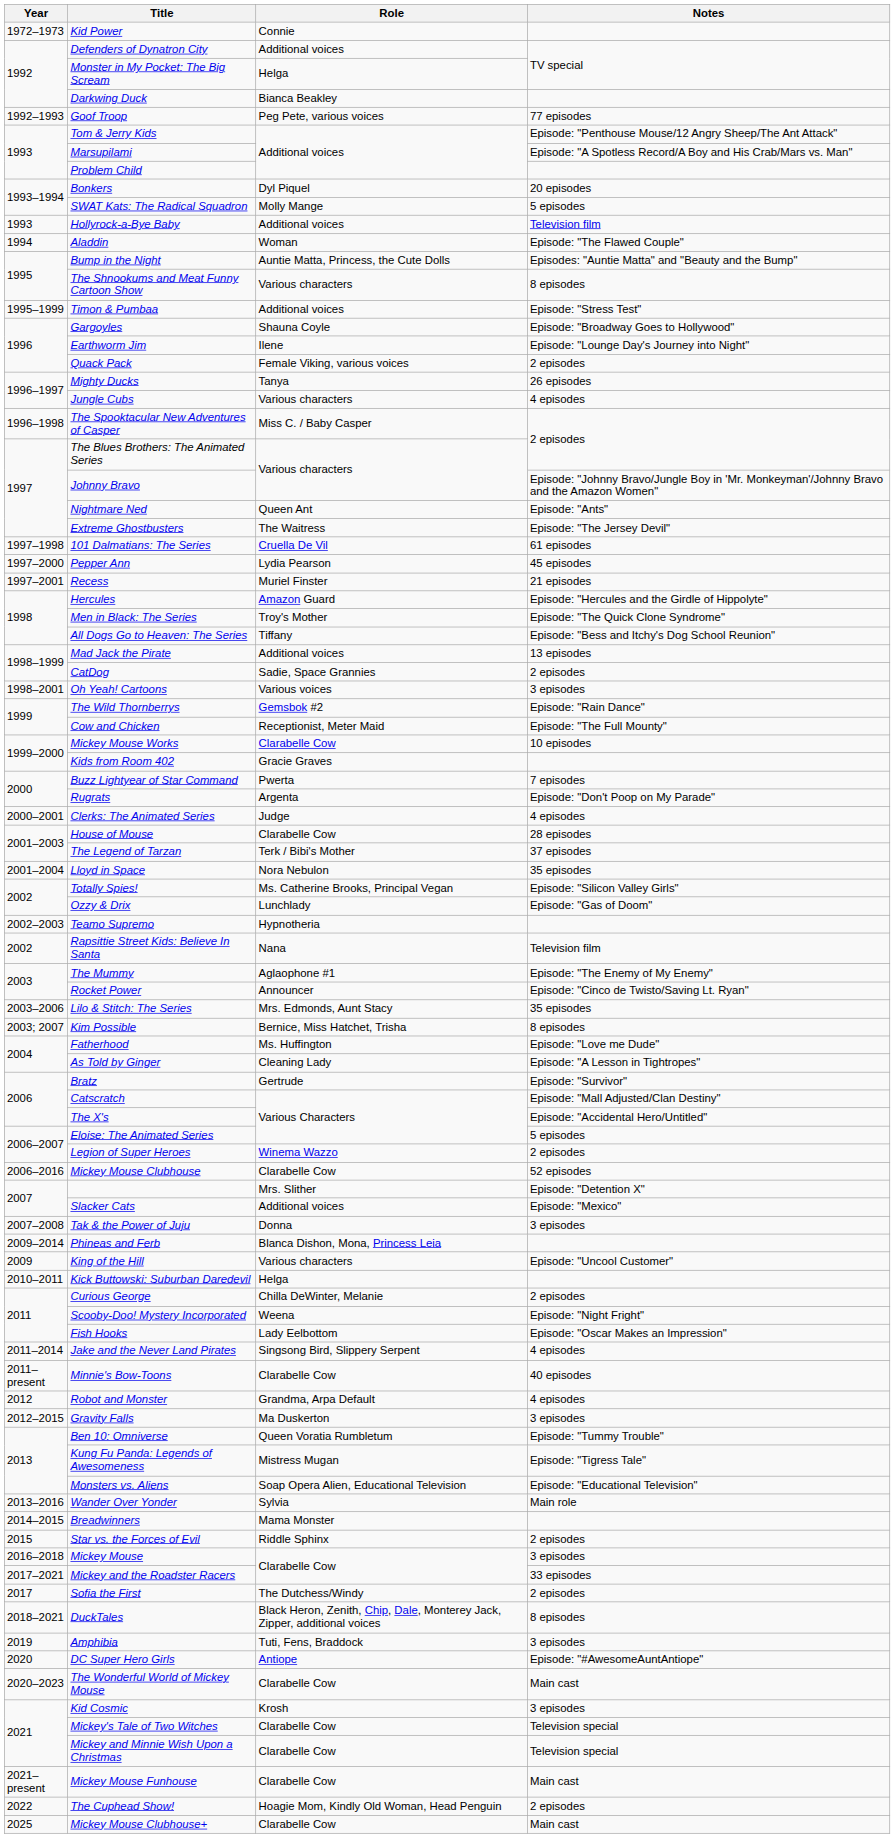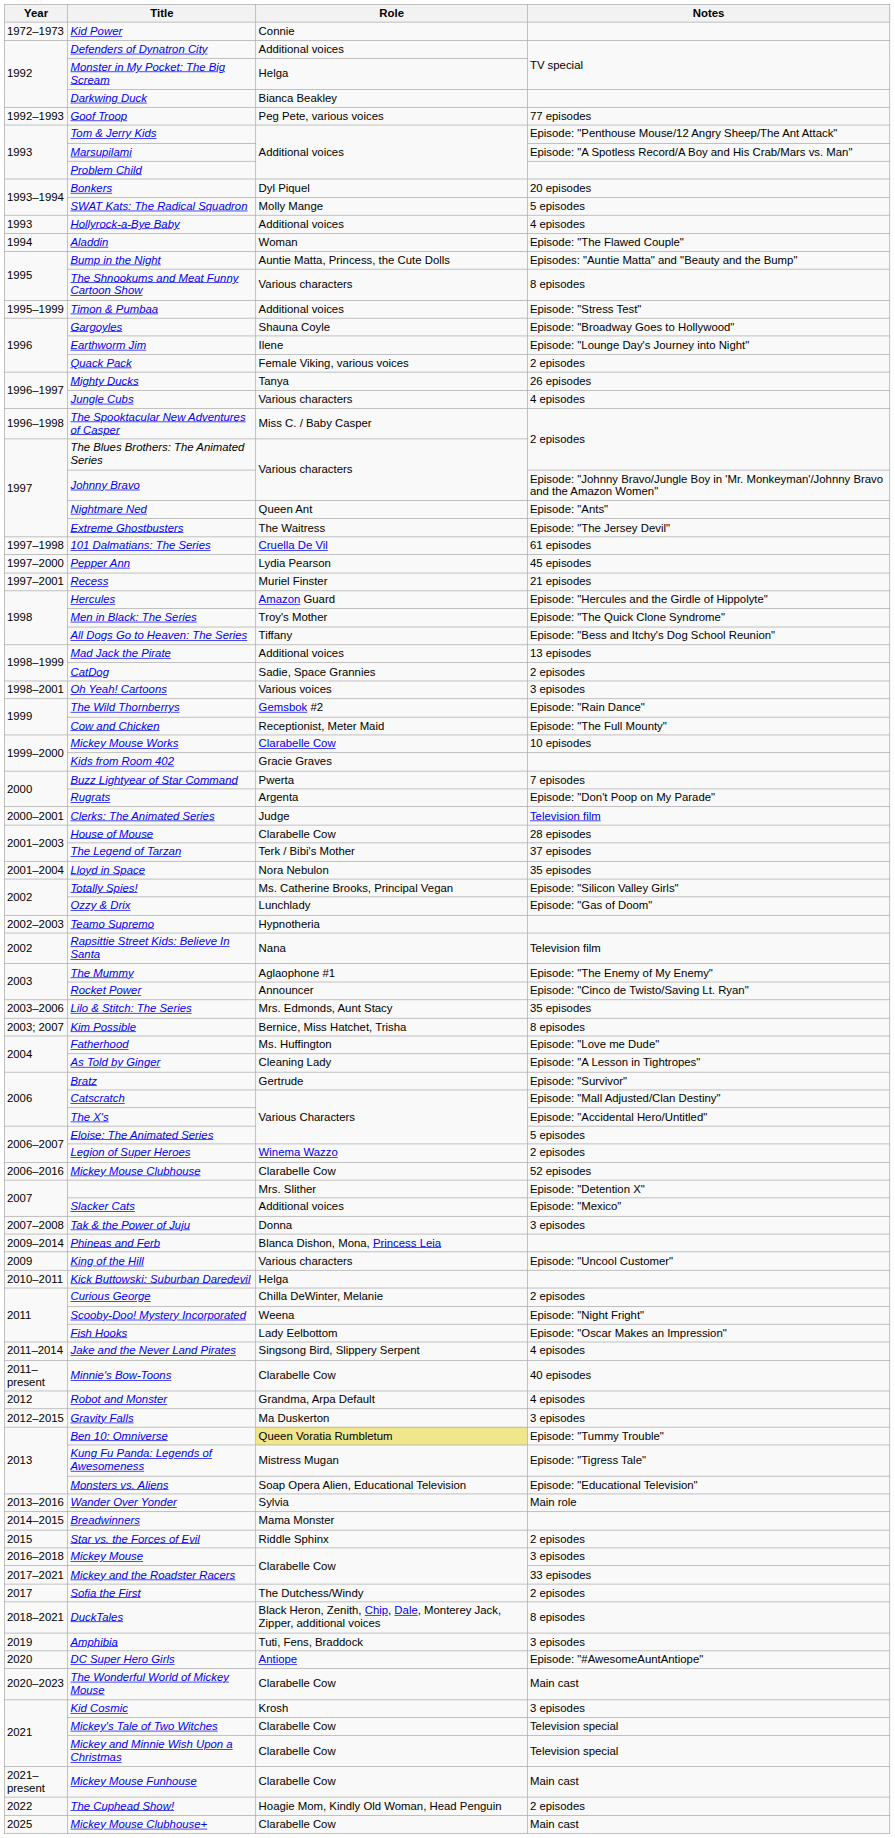Hollyrock-a-Bye Baby | Notes: Television film -> 4 episodes
Clerks: The Animated Series | Notes: 4 episodes -> Television film
Ben 10: Omniverse | Role: no background -> khaki background
